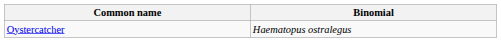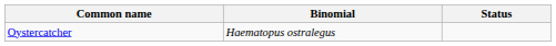+ column: Status
